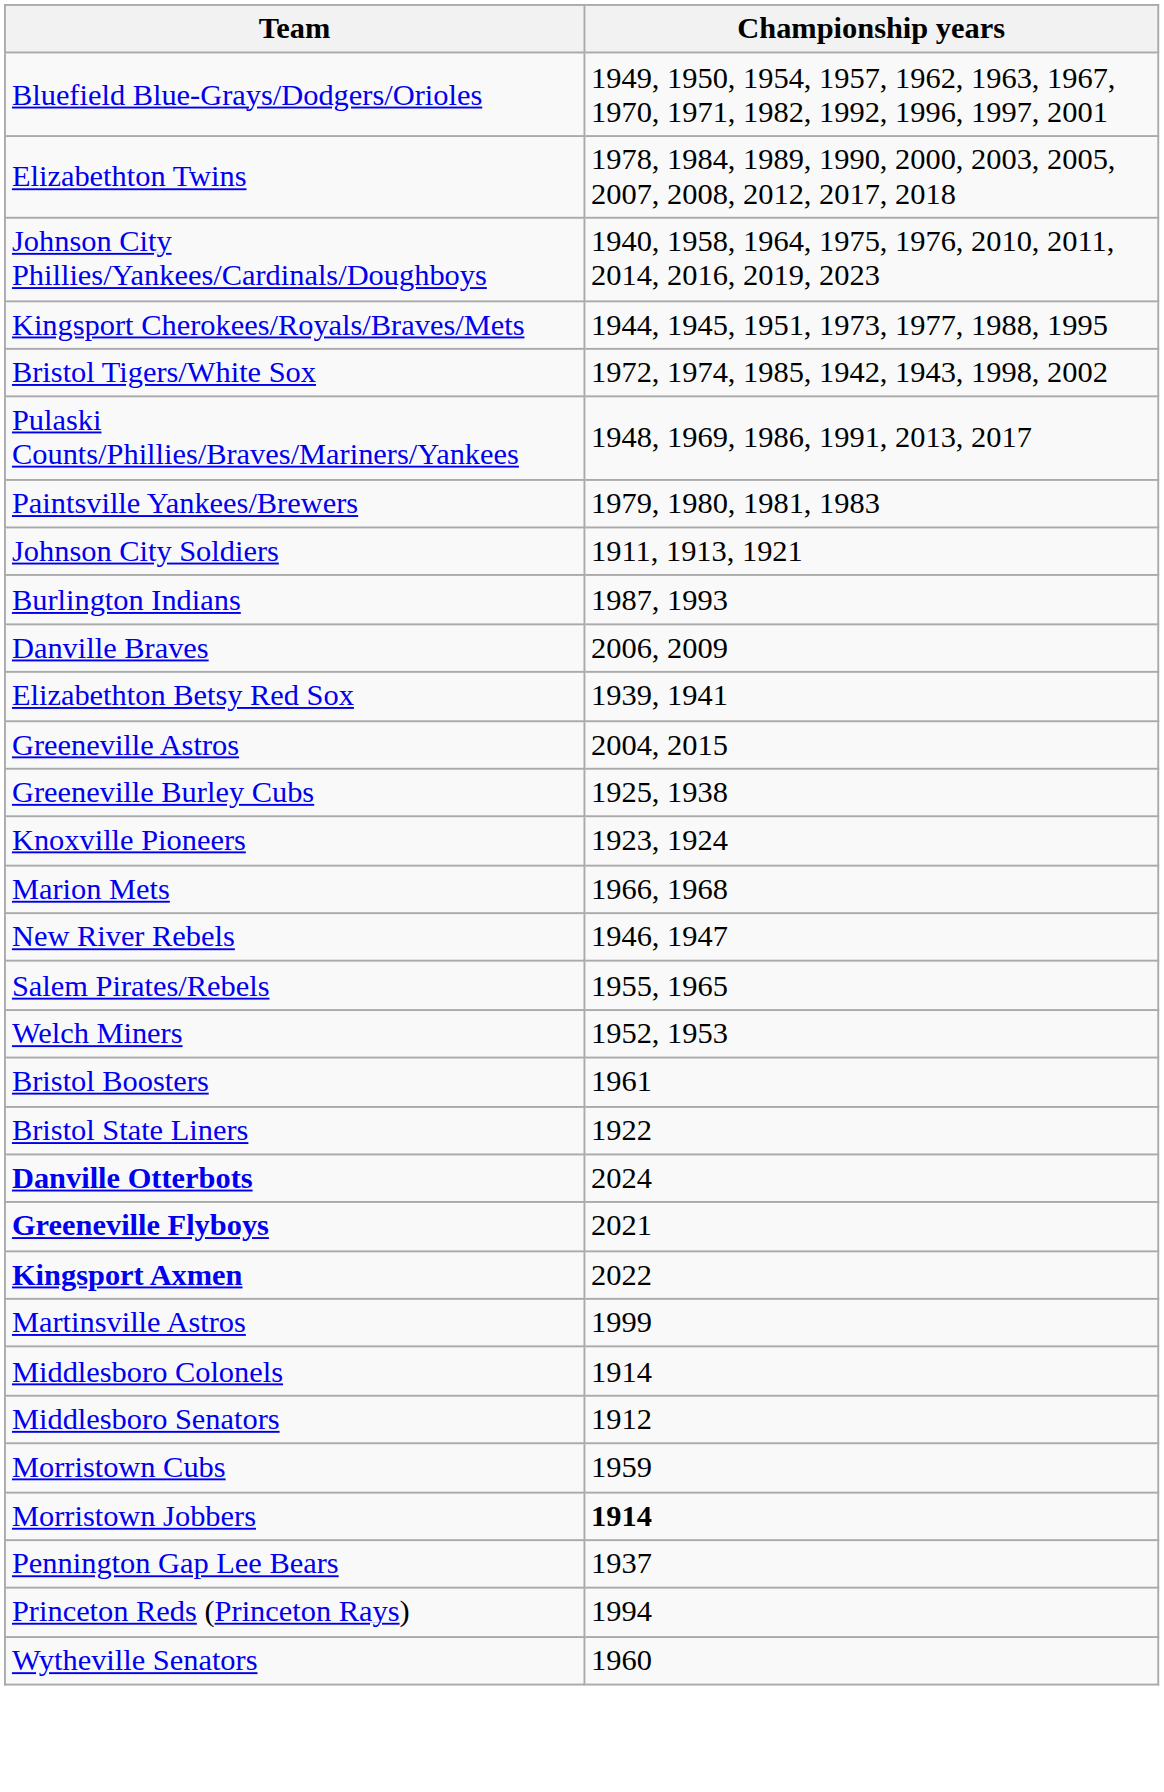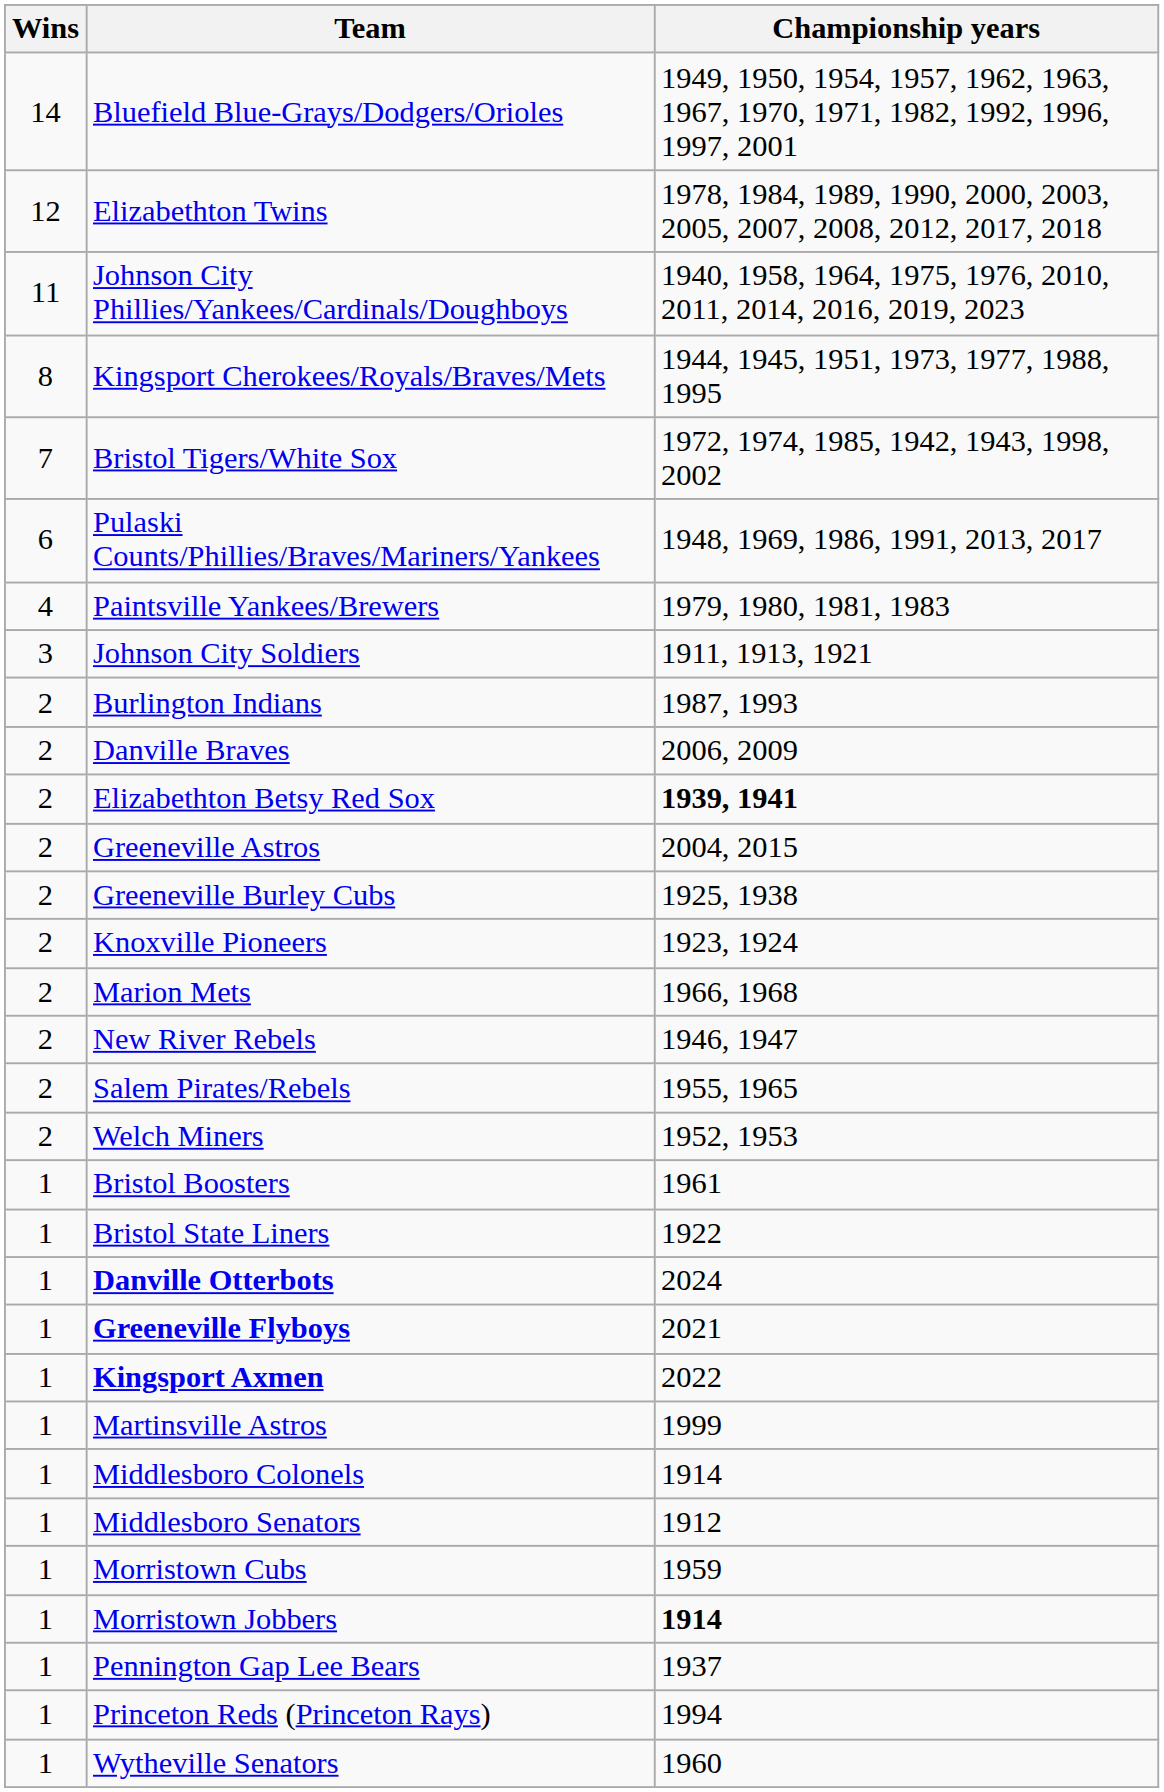+ column: Wins | 14 | 12 | 11 | 8 | 7 | 6 | 4 | 3 | 2 | 2 | 2 | 2 | 2 | 2 | 2 | 2 | 2 | 2 | 1 | 1 | 1 | 1 | 1 | 1 | 1 | 1 | 1 | 1 | 1 | 1 | 1
Elizabethton Betsy Red Sox | Championship years: normal -> bold
